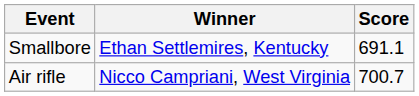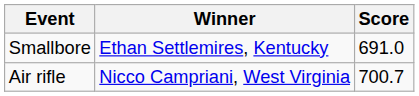Smallbore | Score: 691.1 -> 691.0
